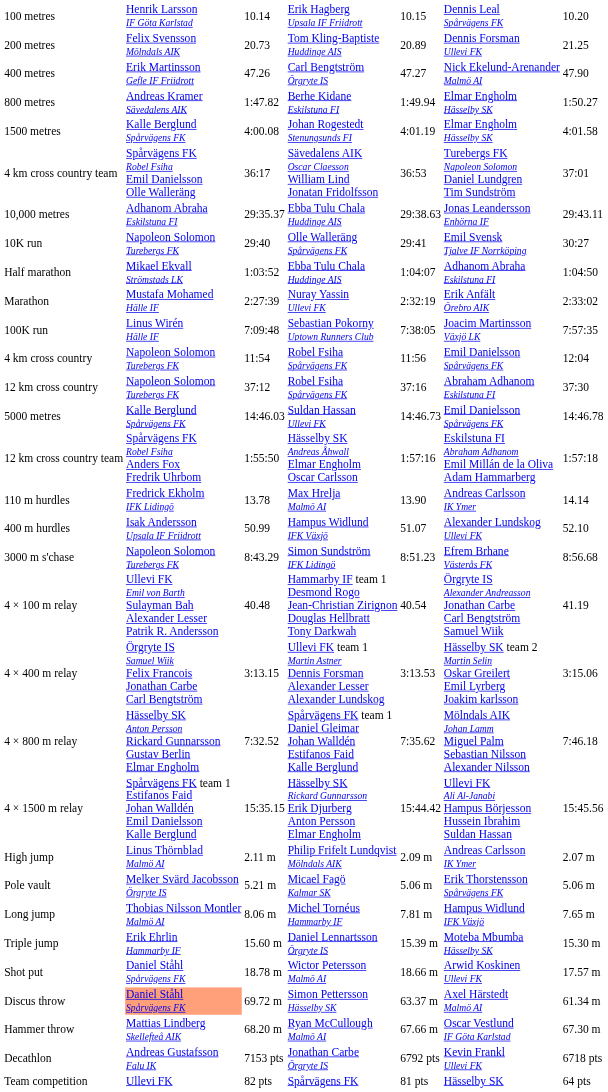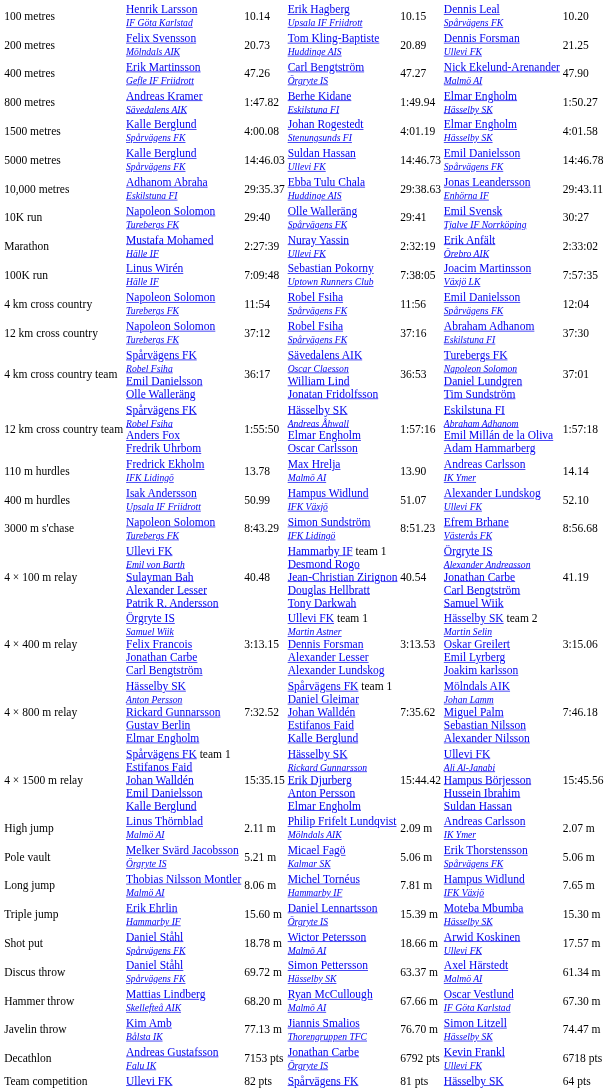rows swapped: 5000 metres <-> 4 km cross country team
- row: Half marathon | Mikael Ekvall Strömstads LK | 1:03:52 | Ebba Tulu Chala Huddinge AIS | 1:04:07 | Adhanom Abraha Eskilstuna FI | 1:04:50
Discus throw | column 2: lightsalmon background -> no background
+ row: Javelin throw | Kim Amb Bålsta IK | 77.13 m | Jiannis Smalios Thorengruppen TFC | 76.70 m | Simon Litzell Hässelby SK | 74.47 m
